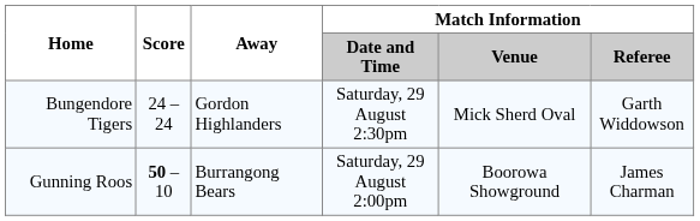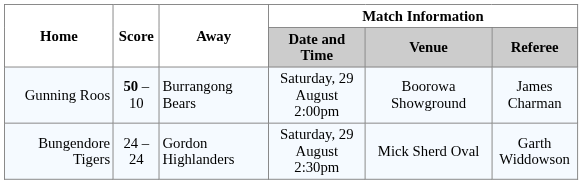rows swapped: Gunning Roos <-> Bungendore Tigers
